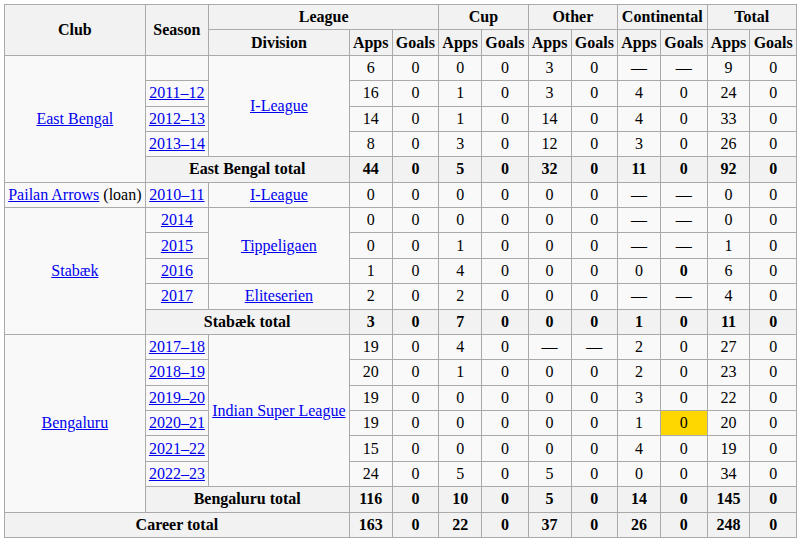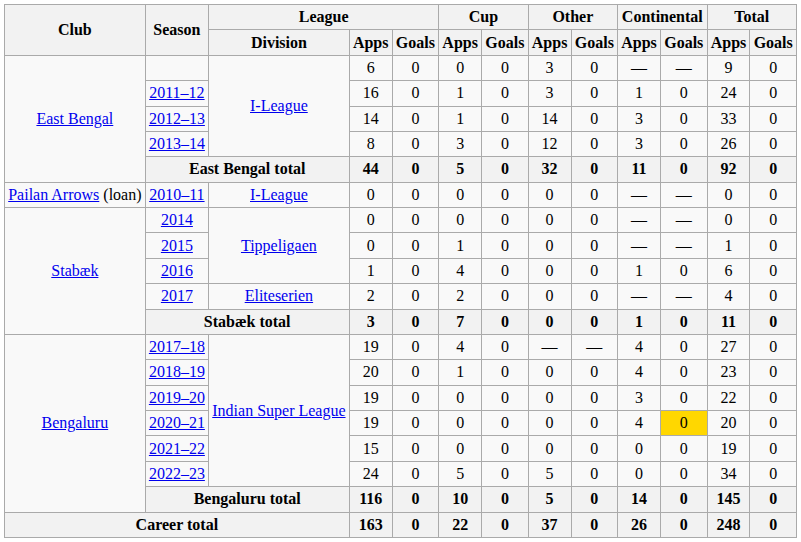2011–12 | Continental / Apps: 4 -> 1
2012–13 | Continental / Apps: 4 -> 3
2016 | Continental / Apps: 0 -> 1
2016 | Continental / Goals: bold -> normal
2017–18 | Continental / Apps: 2 -> 4
2018–19 | Continental / Apps: 2 -> 4
2020–21 | Continental / Apps: 1 -> 4
2021–22 | Continental / Apps: 4 -> 0
